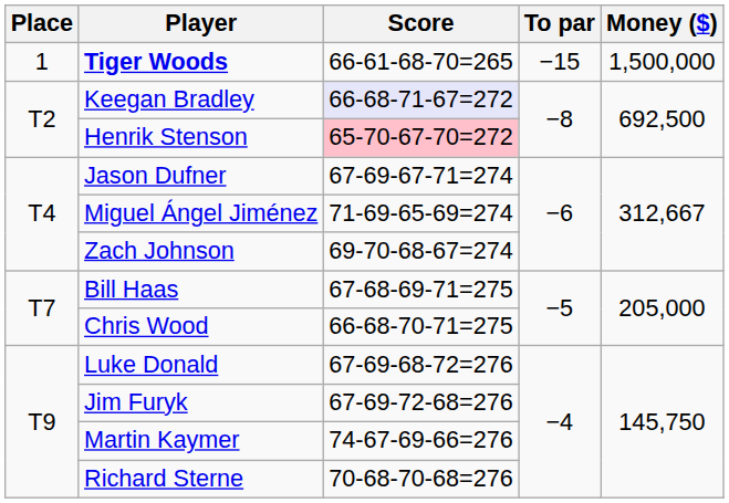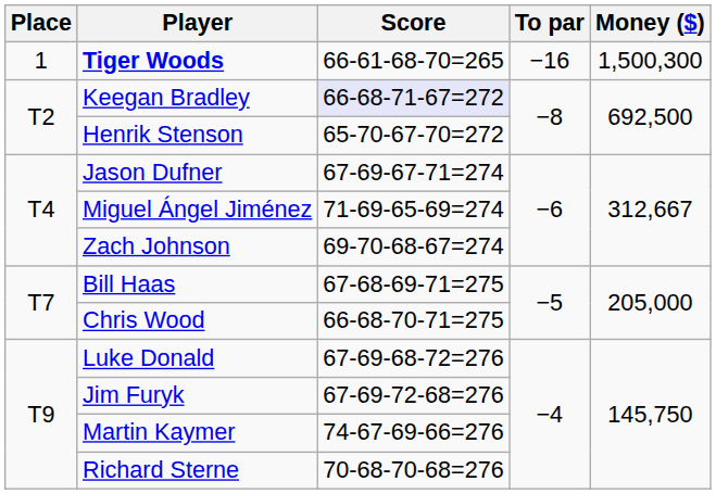Tiger Woods | To par: −15 -> −16
Tiger Woods | Money ($): 1,500,000 -> 1,500,300
Henrik Stenson | Score: pink background -> no background
